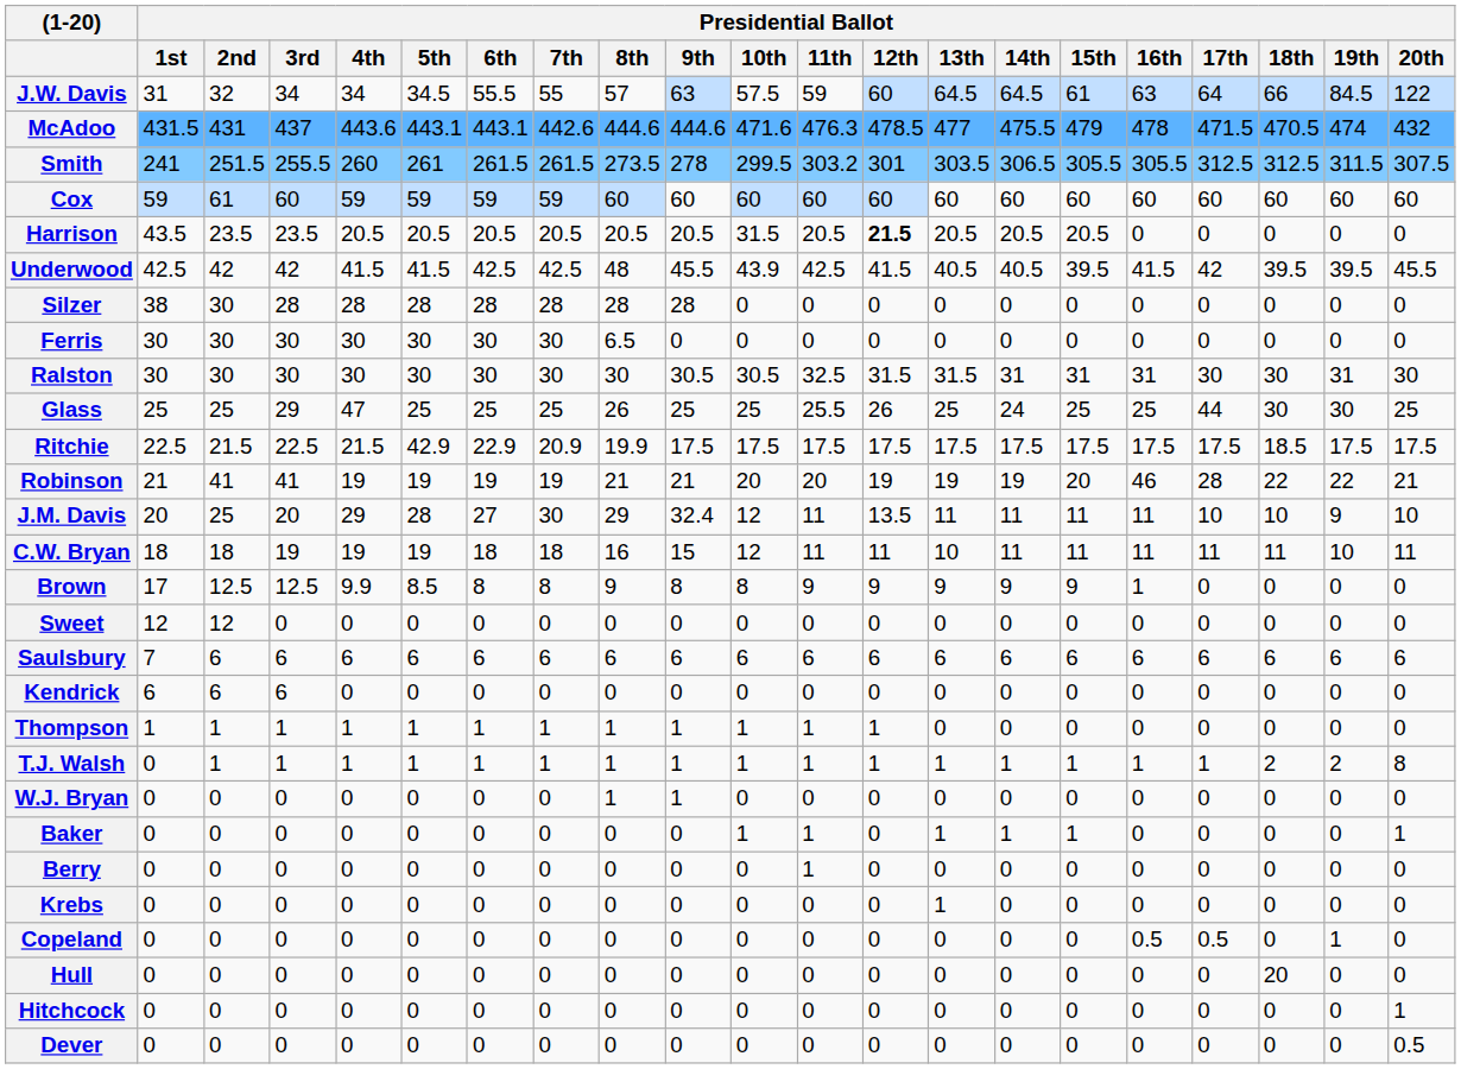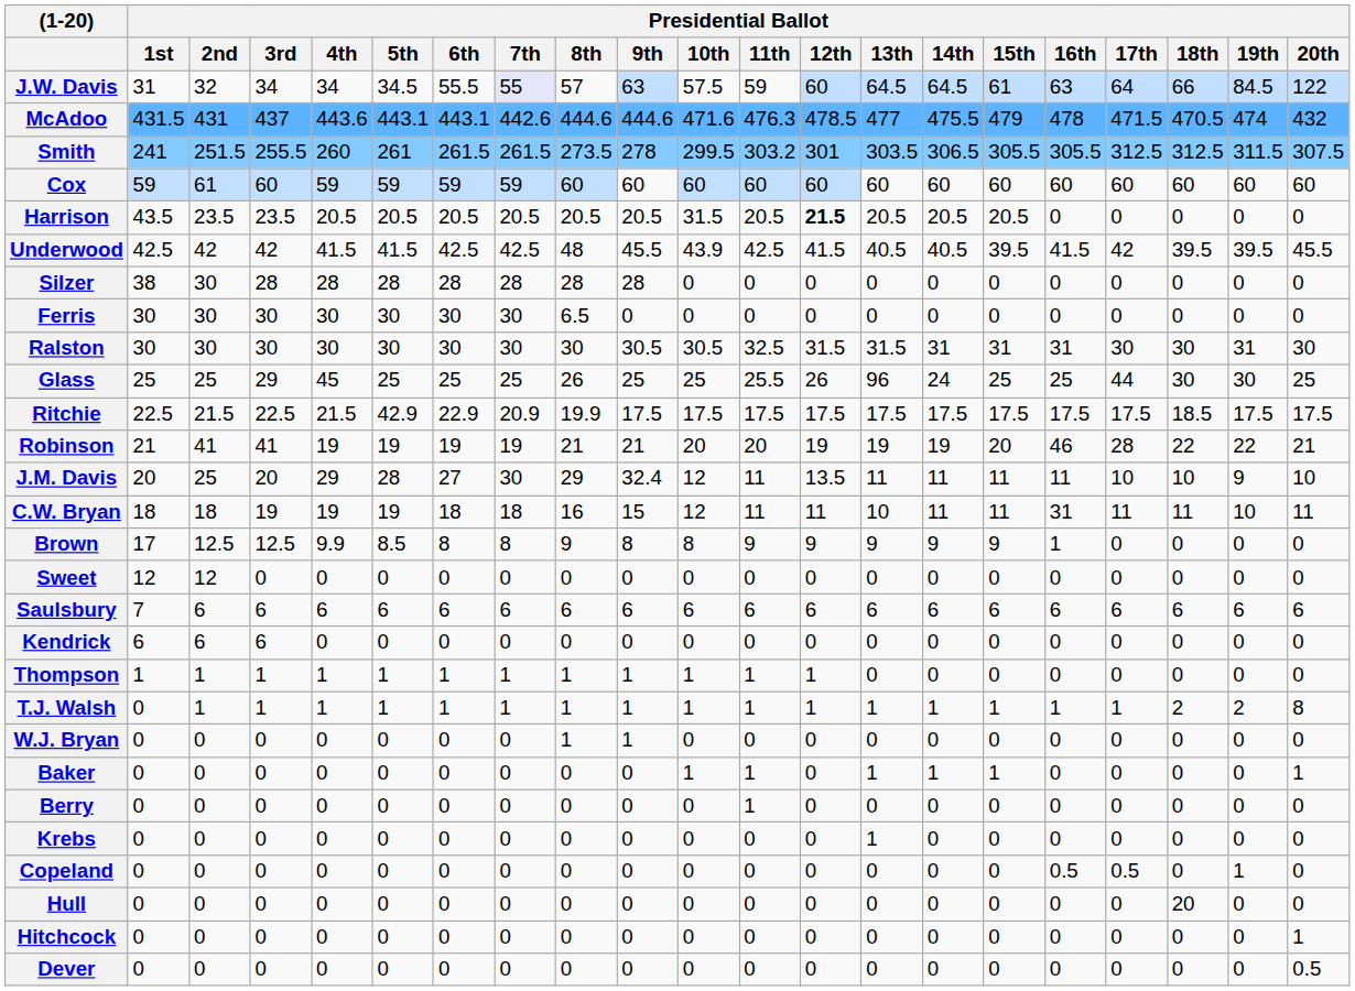J.W. Davis | Presidential Ballot / 7th: no background -> lavender background
Glass | Presidential Ballot / 4th: 47 -> 45
Glass | Presidential Ballot / 13th: 25 -> 96
C.W. Bryan | Presidential Ballot / 16th: 11 -> 31
